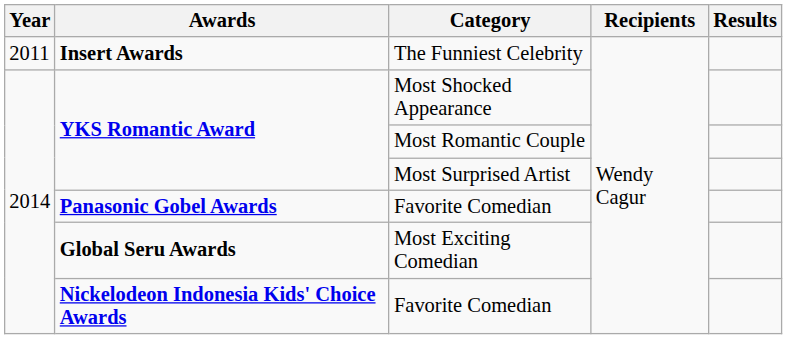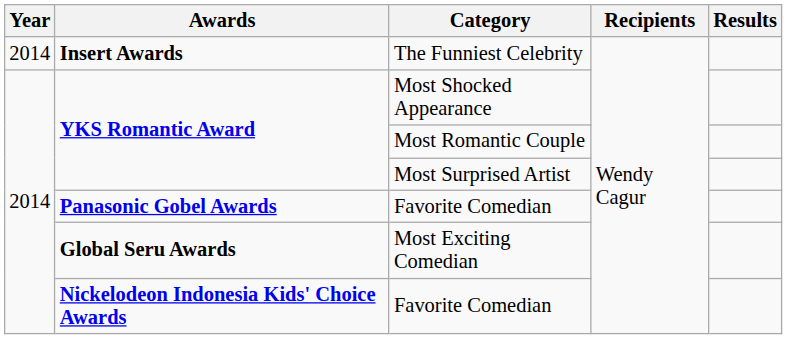The Funniest Celebrity | Year: 2011 -> 2014
